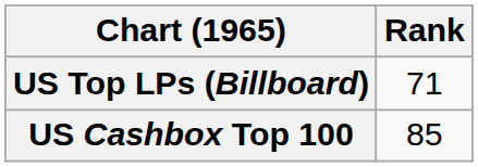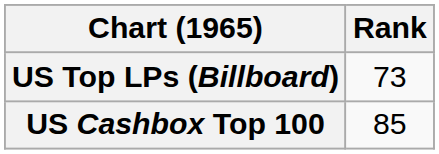US Top LPs (Billboard) | Rank: 71 -> 73
